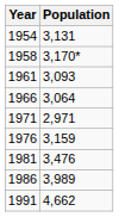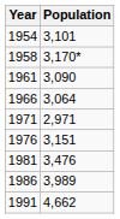1954 | Population: 3,131 -> 3,101
1961 | Population: 3,093 -> 3,090
1976 | Population: 3,159 -> 3,151
